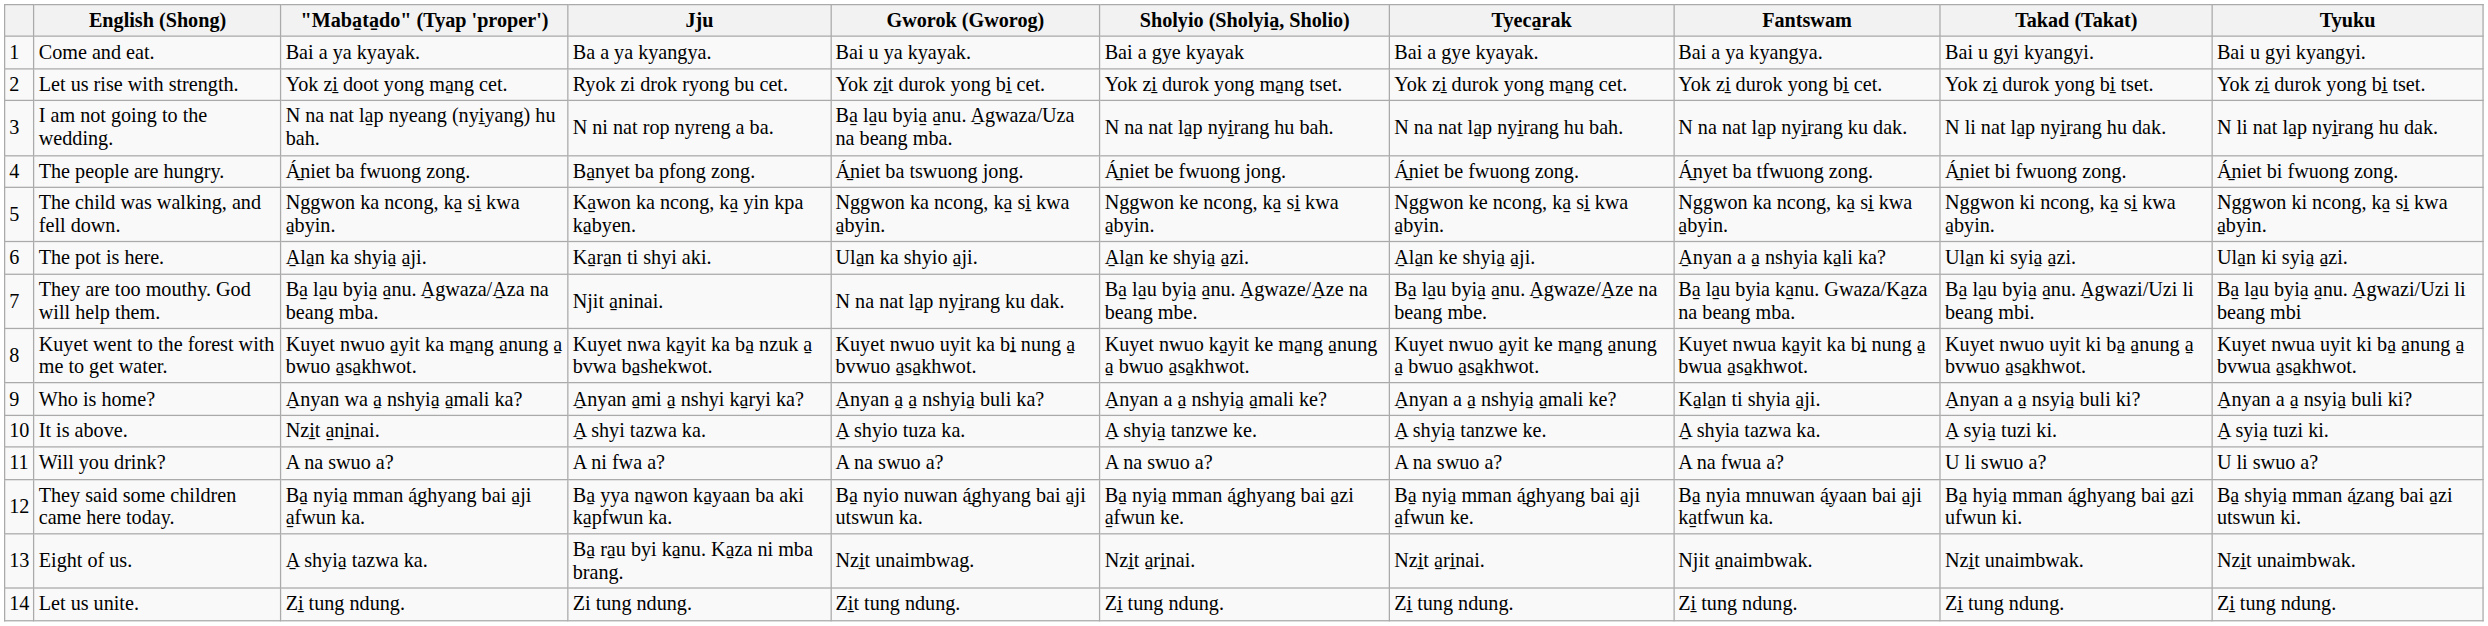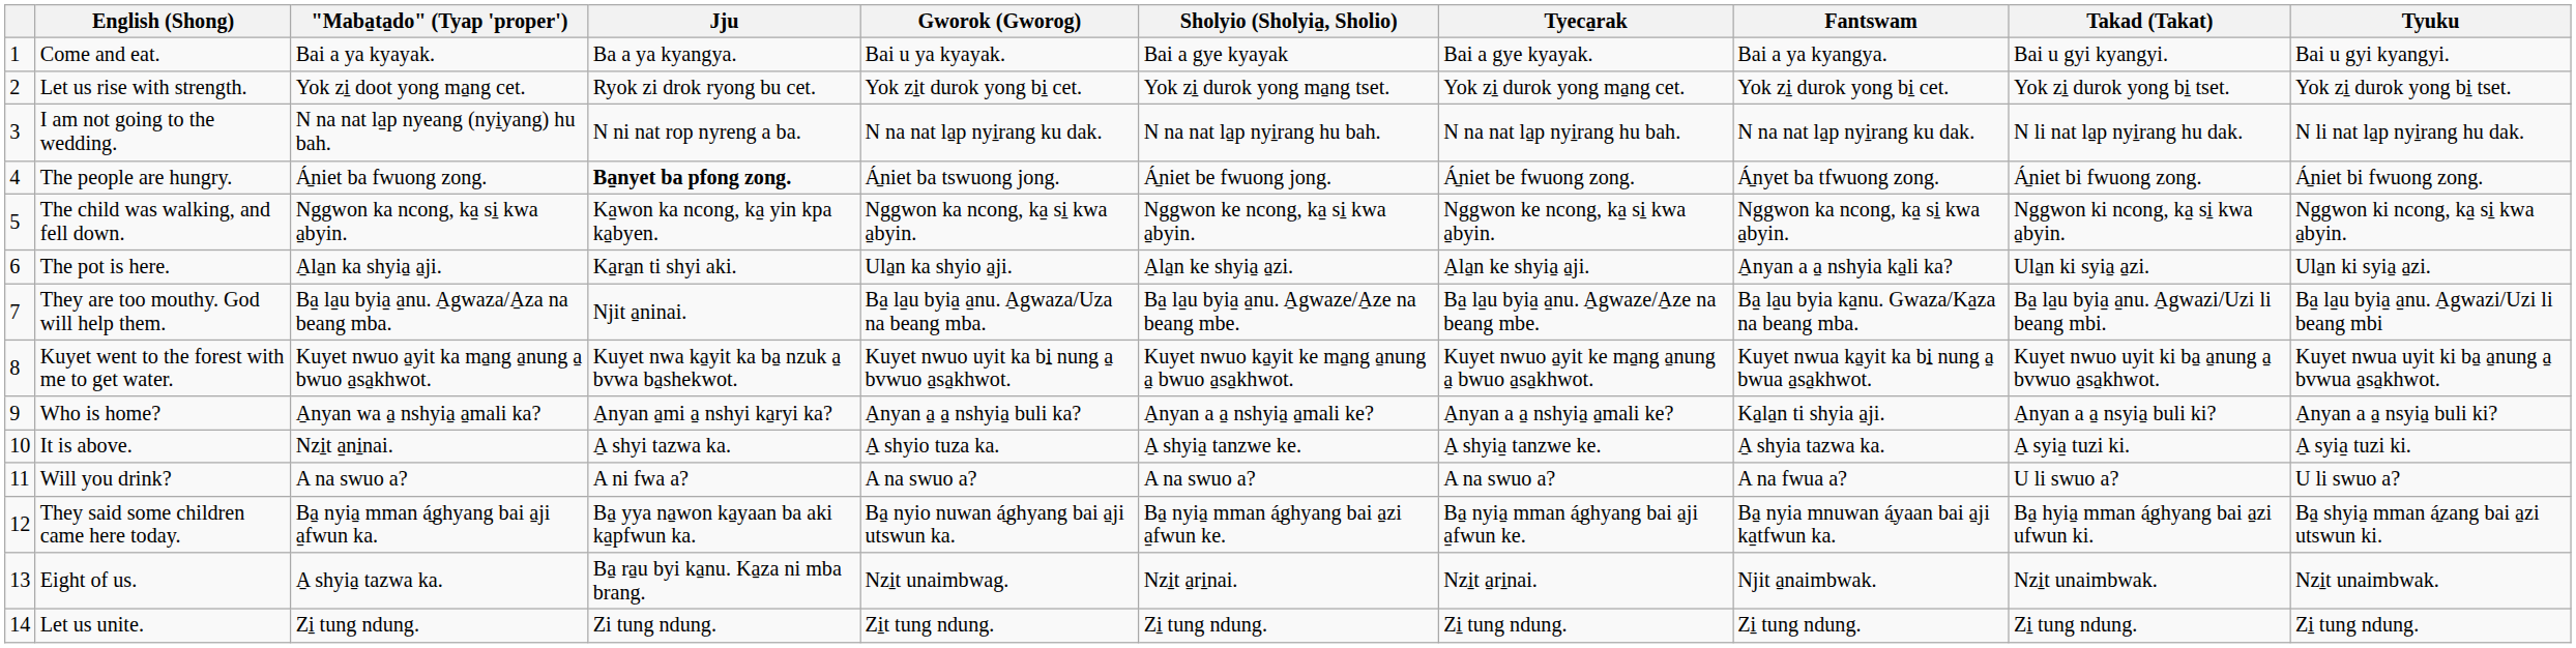I am not going to the wedding. | Gworok (Gworog): Ba̱ la̱u byia̱ a̱nu. A̱gwaza/Uza na beang mba. -> N na nat la̱p nyi̱rang ku dak.
The people are hungry. | Jju: normal -> bold
They are too mouthy. God will help them. | Gworok (Gworog): N na nat la̱p nyi̱rang ku dak. -> Ba̱ la̱u byia̱ a̱nu. A̱gwaza/Uza na beang mba.
